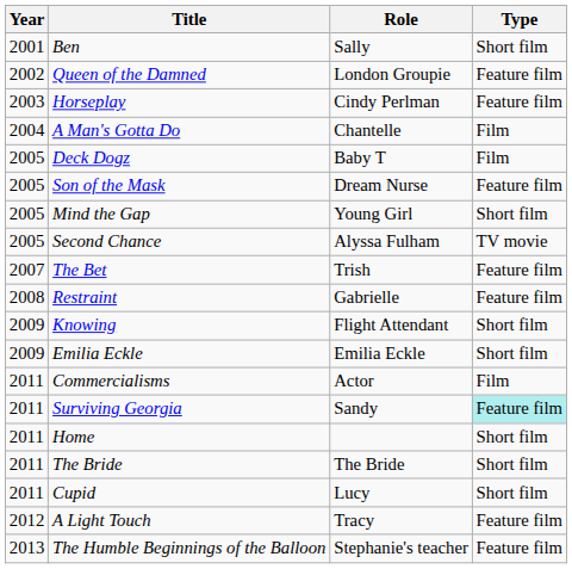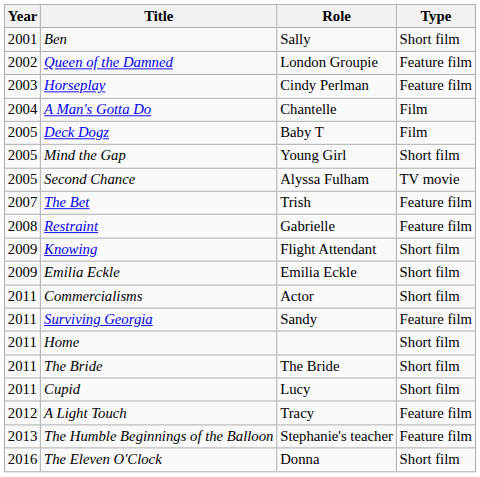- row: 2005 | Son of the Mask | Dream Nurse | Feature film
Commercialisms | Type: Film -> Short film
Surviving Georgia | Type: paleturquoise background -> no background
+ row: 2016 | The Eleven O'Clock | Donna | Short film
